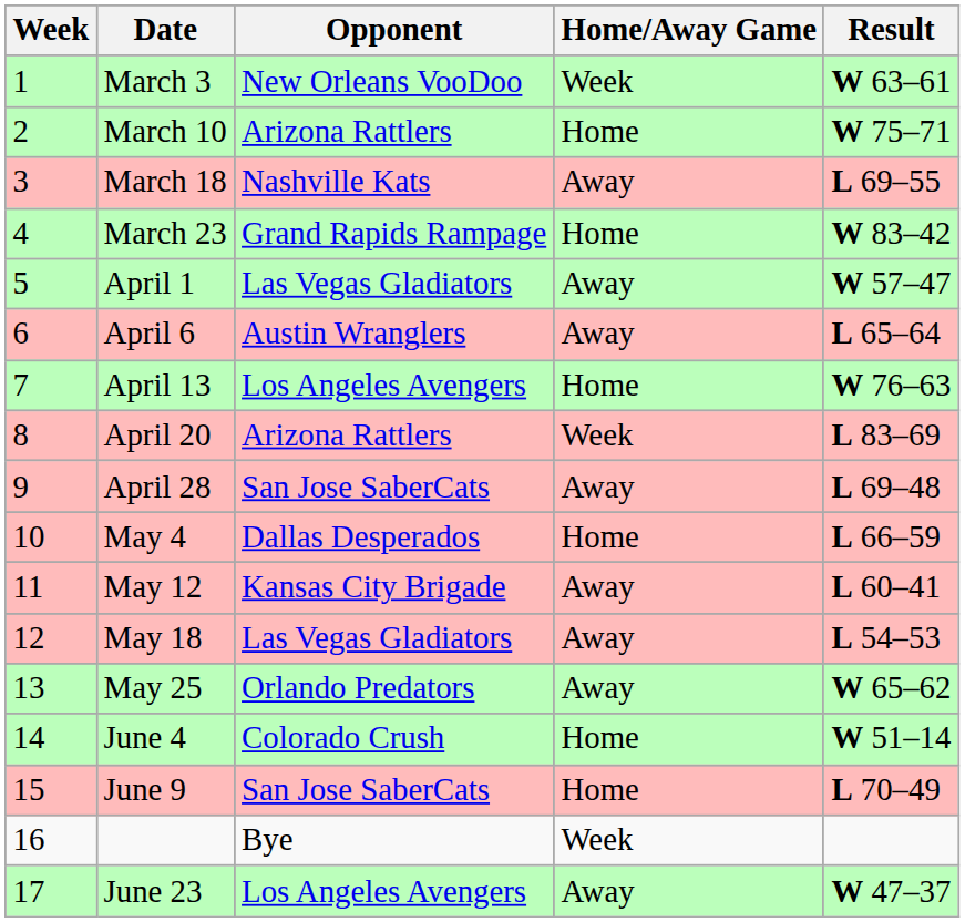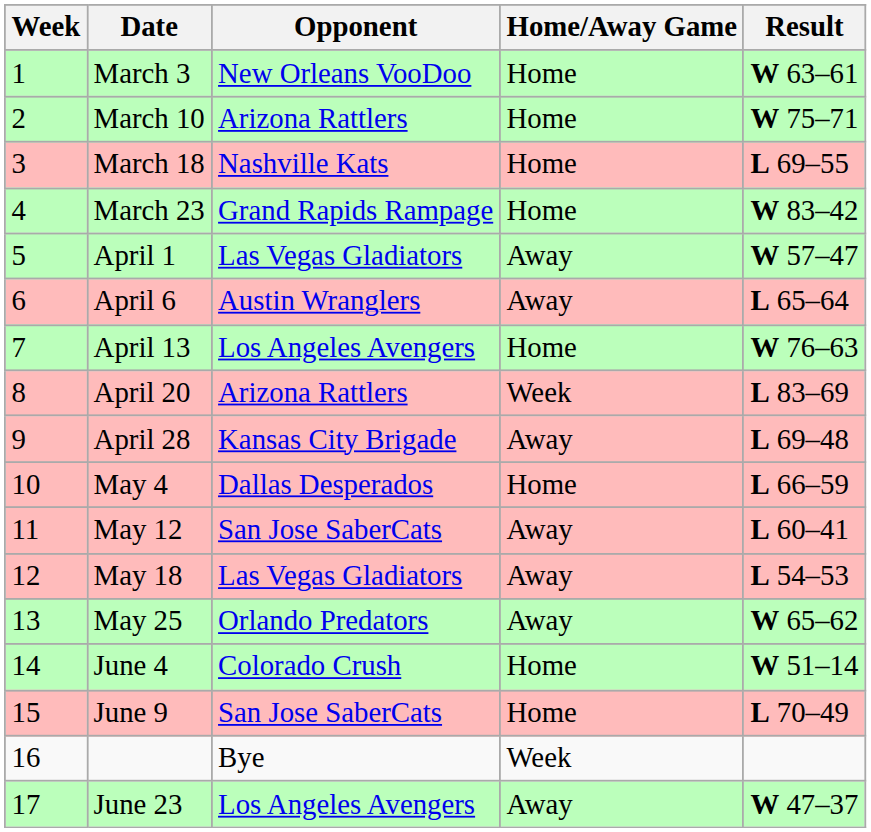March 3 | Home/Away Game: Week -> Home
March 18 | Home/Away Game: Away -> Home
April 28 | Opponent: San Jose SaberCats -> Kansas City Brigade
May 12 | Opponent: Kansas City Brigade -> San Jose SaberCats
